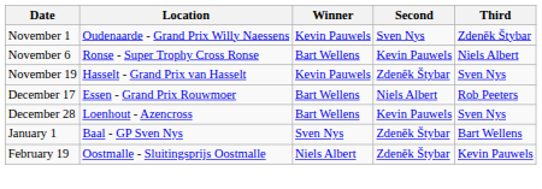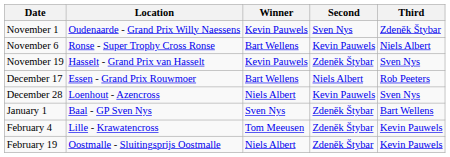December 28 | Winner: Bart Wellens -> Niels Albert
+ row: February 4 | Lille - Krawatencross | Tom Meeusen | Zdeněk Štybar | Kevin Pauwels
